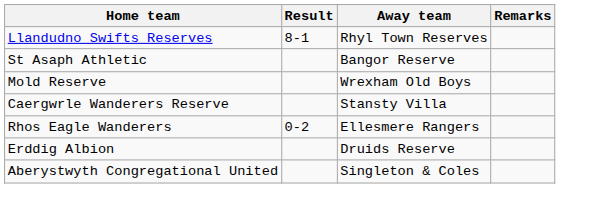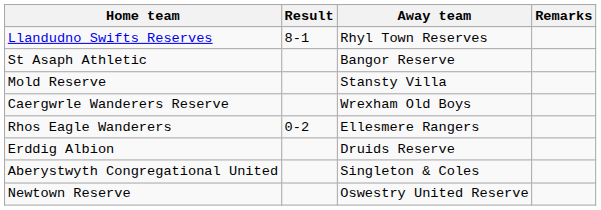Mold Reserve | Away team: Wrexham Old Boys -> Stansty Villa
Caergwrle Wanderers Reserve | Away team: Stansty Villa -> Wrexham Old Boys
+ row: Newtown Reserve | Oswestry United Reserve
